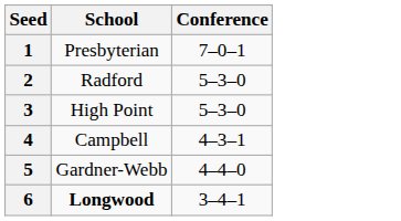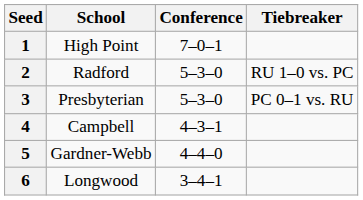+ column: Tiebreaker | RU 1–0 vs. PC | PC 0–1 vs. RU
1 | School: Presbyterian -> High Point
3 | School: High Point -> Presbyterian
6 | School: bold -> normal
